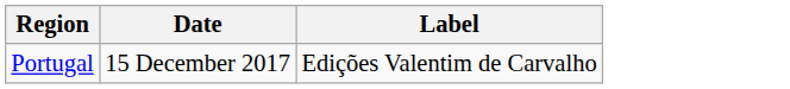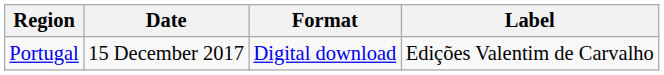+ column: Format | Digital download
